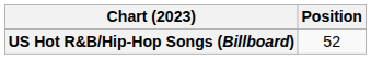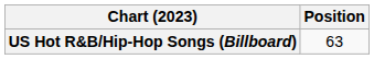US Hot R&B/Hip-Hop Songs (Billboard) | Position: 52 -> 63
